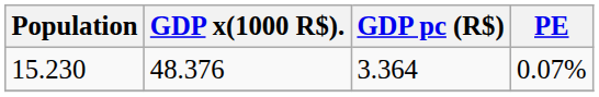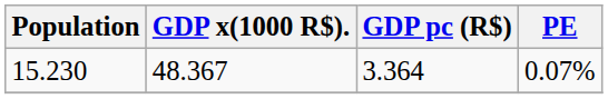15.230 | GDP x(1000 R$).: 48.376 -> 48.367
